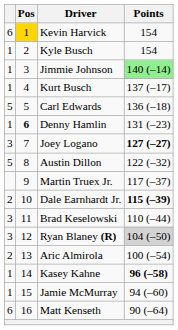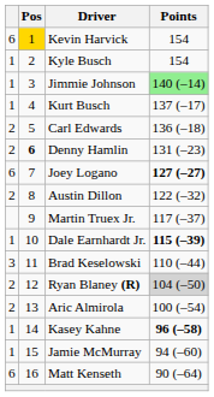Carl Edwards | column 1: 5 -> 2
Denny Hamlin | column 1: 1 -> 2
Joey Logano | column 1: 3 -> 6
Austin Dillon | column 1: 5 -> 2
Dale Earnhardt Jr. | column 1: 2 -> 1
Ryan Blaney (R) | column 1: 3 -> 2
